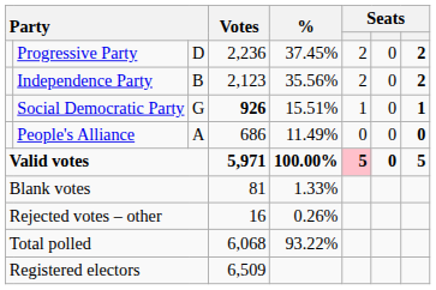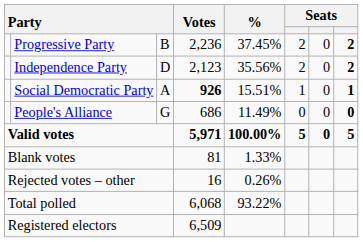Progressive Party | column 3: D -> B
Independence Party | column 3: B -> D
Social Democratic Party | column 3: G -> A
People's Alliance | column 3: A -> G
Valid votes | column 6: pink background -> no background
